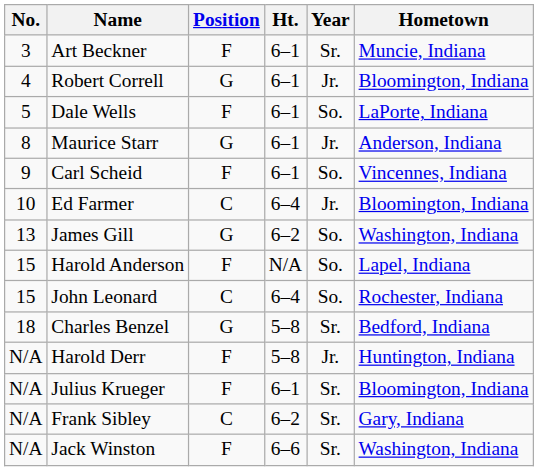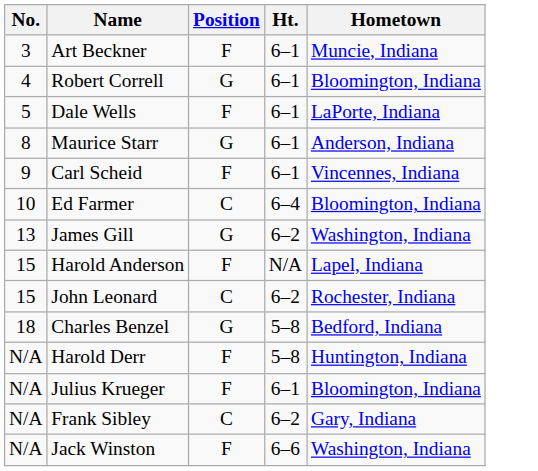- column: Year | Sr. | Jr. | So. | Jr. | So. | Jr. | So. | So. | So. | Sr. | Jr. | Sr. | Sr. | Sr.
John Leonard | Ht.: 6–4 -> 6–2
